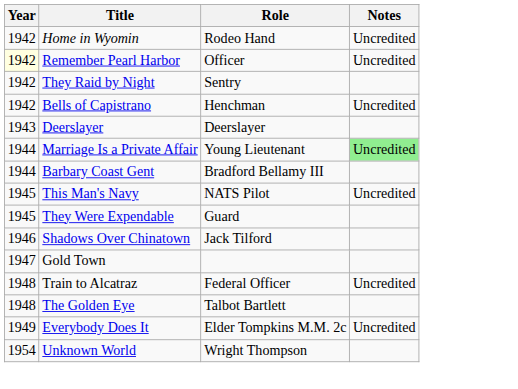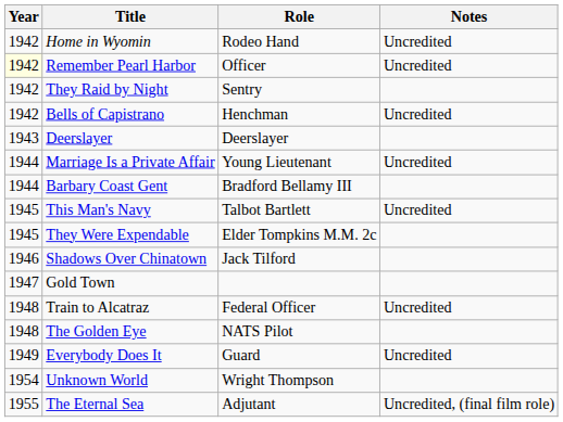Marriage Is a Private Affair | Notes: lightgreen background -> no background
This Man's Navy | Role: NATS Pilot -> Talbot Bartlett
They Were Expendable | Role: Guard -> Elder Tompkins M.M. 2c
The Golden Eye | Role: Talbot Bartlett -> NATS Pilot
Everybody Does It | Role: Elder Tompkins M.M. 2c -> Guard
+ row: 1955 | The Eternal Sea | Adjutant | Uncredited, (final film role)
